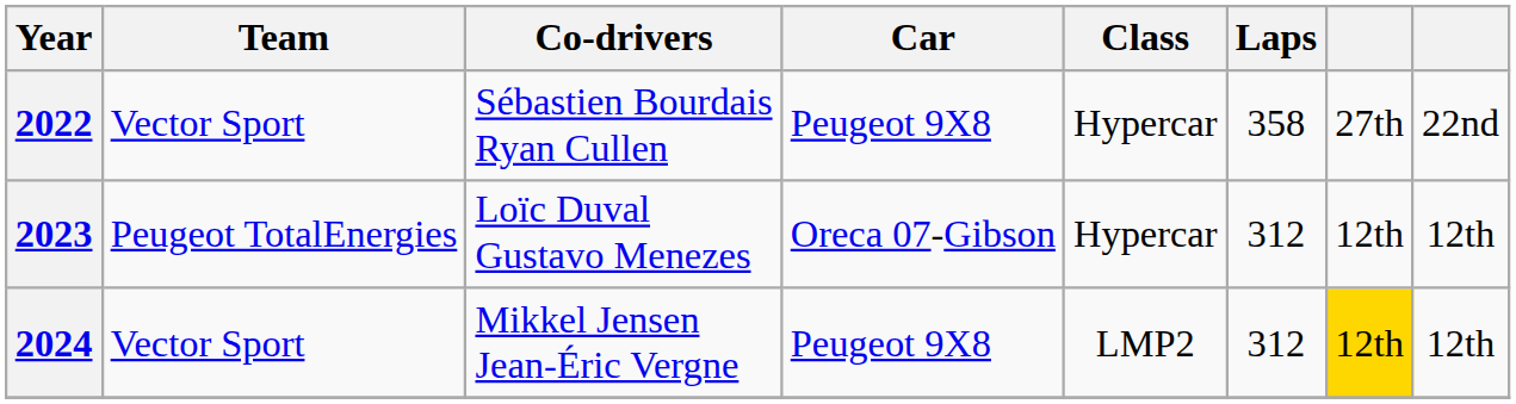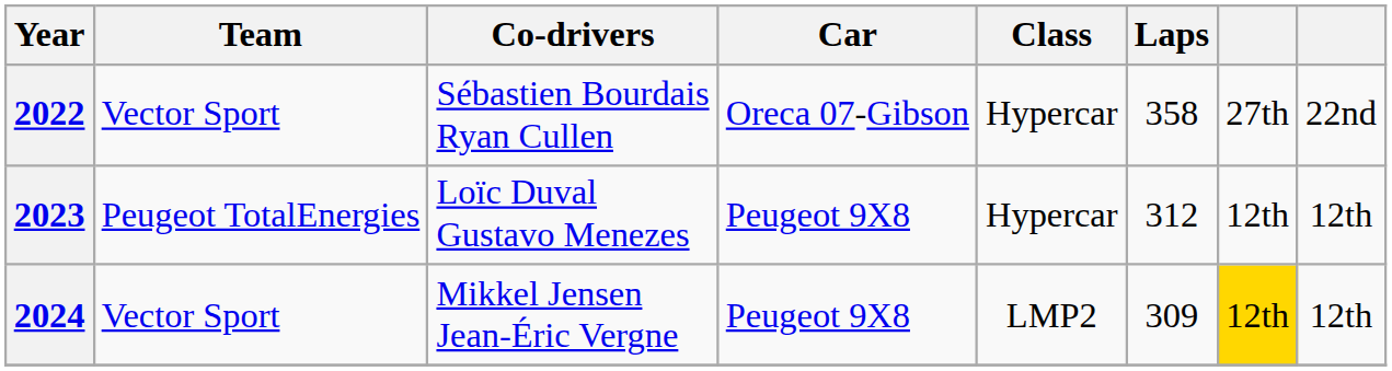2022 | Car: Peugeot 9X8 -> Oreca 07-Gibson
2023 | Car: Oreca 07-Gibson -> Peugeot 9X8
2024 | Laps: 312 -> 309
